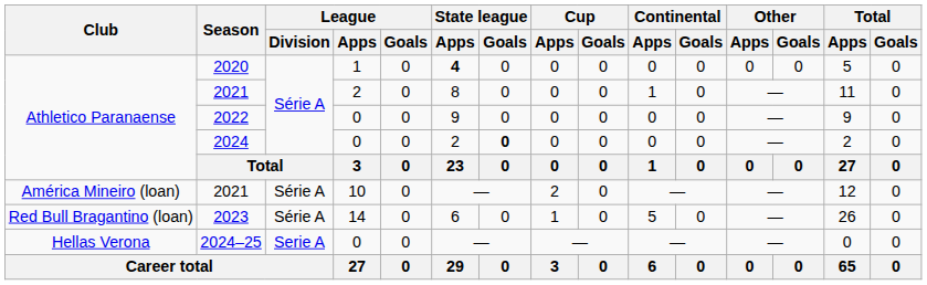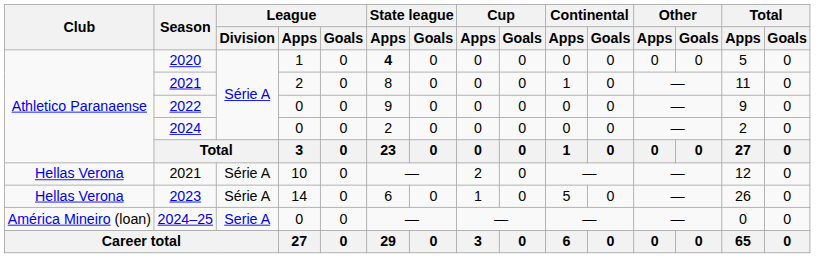2024 | State league / Goals: bold -> normal
2021 / 10 | Club: América Mineiro (loan) -> Hellas Verona
2023 | Club: Red Bull Bragantino (loan) -> Hellas Verona
2024–25 | Club: Hellas Verona -> América Mineiro (loan)
